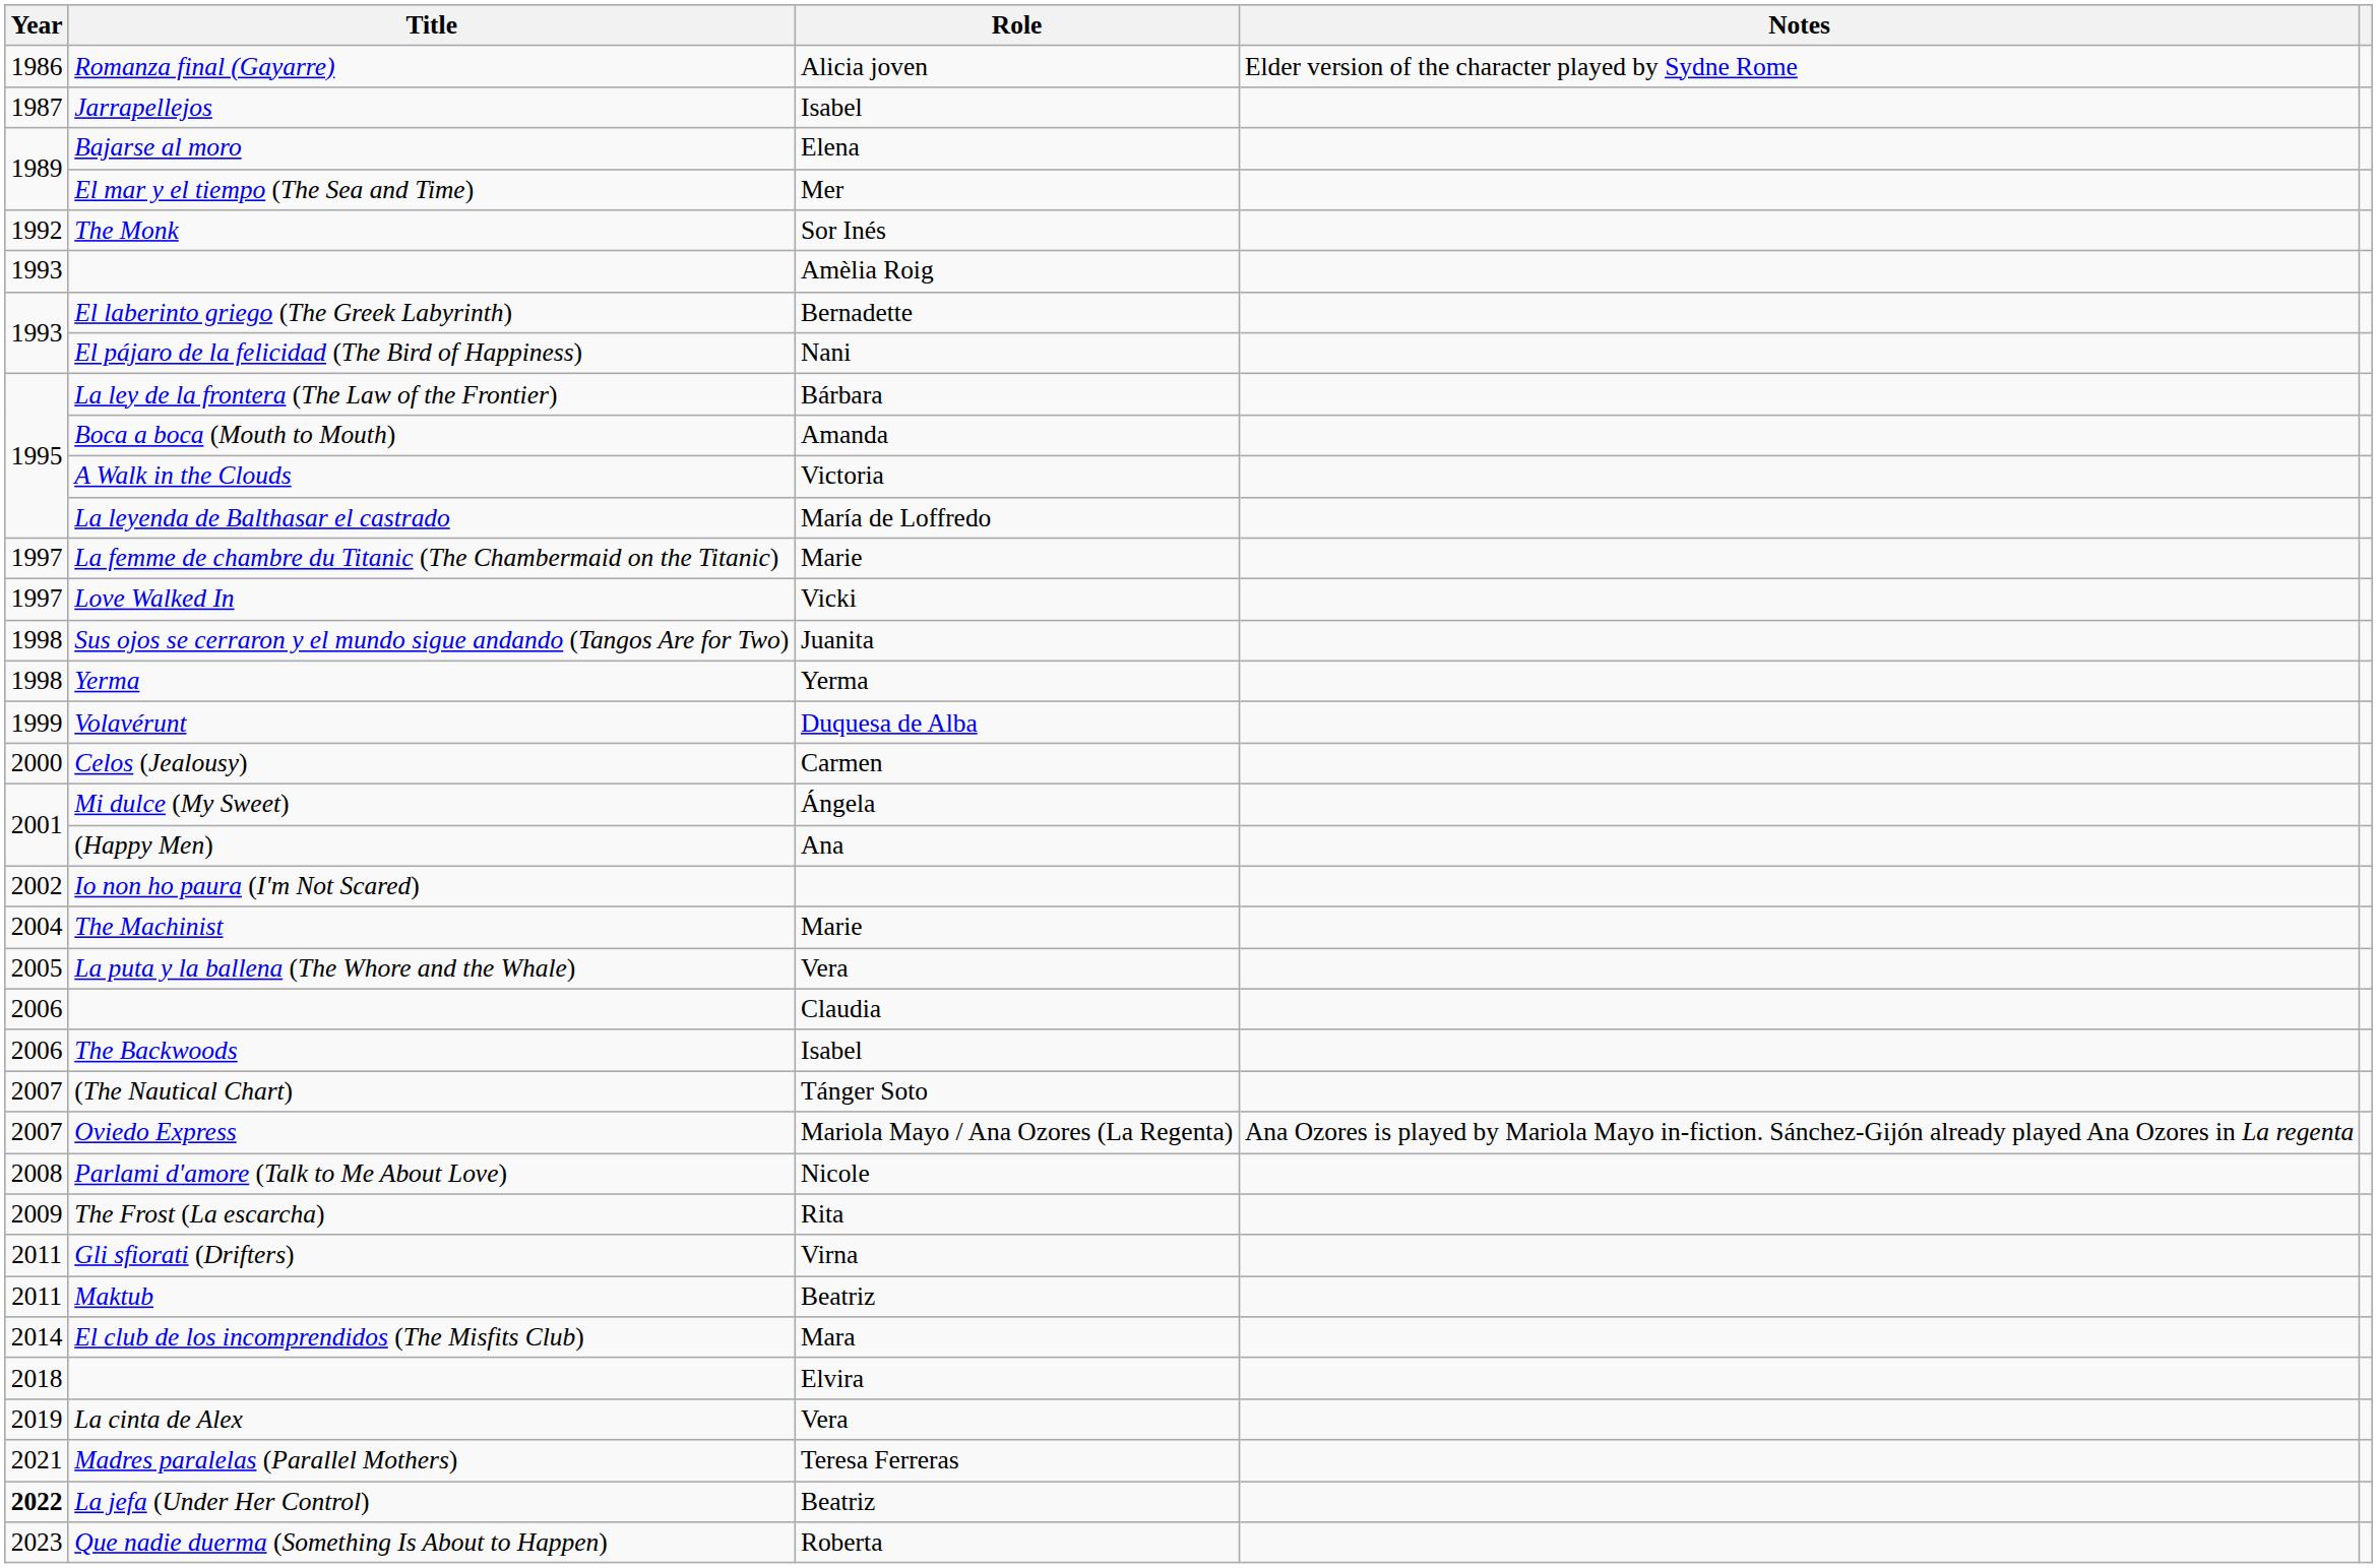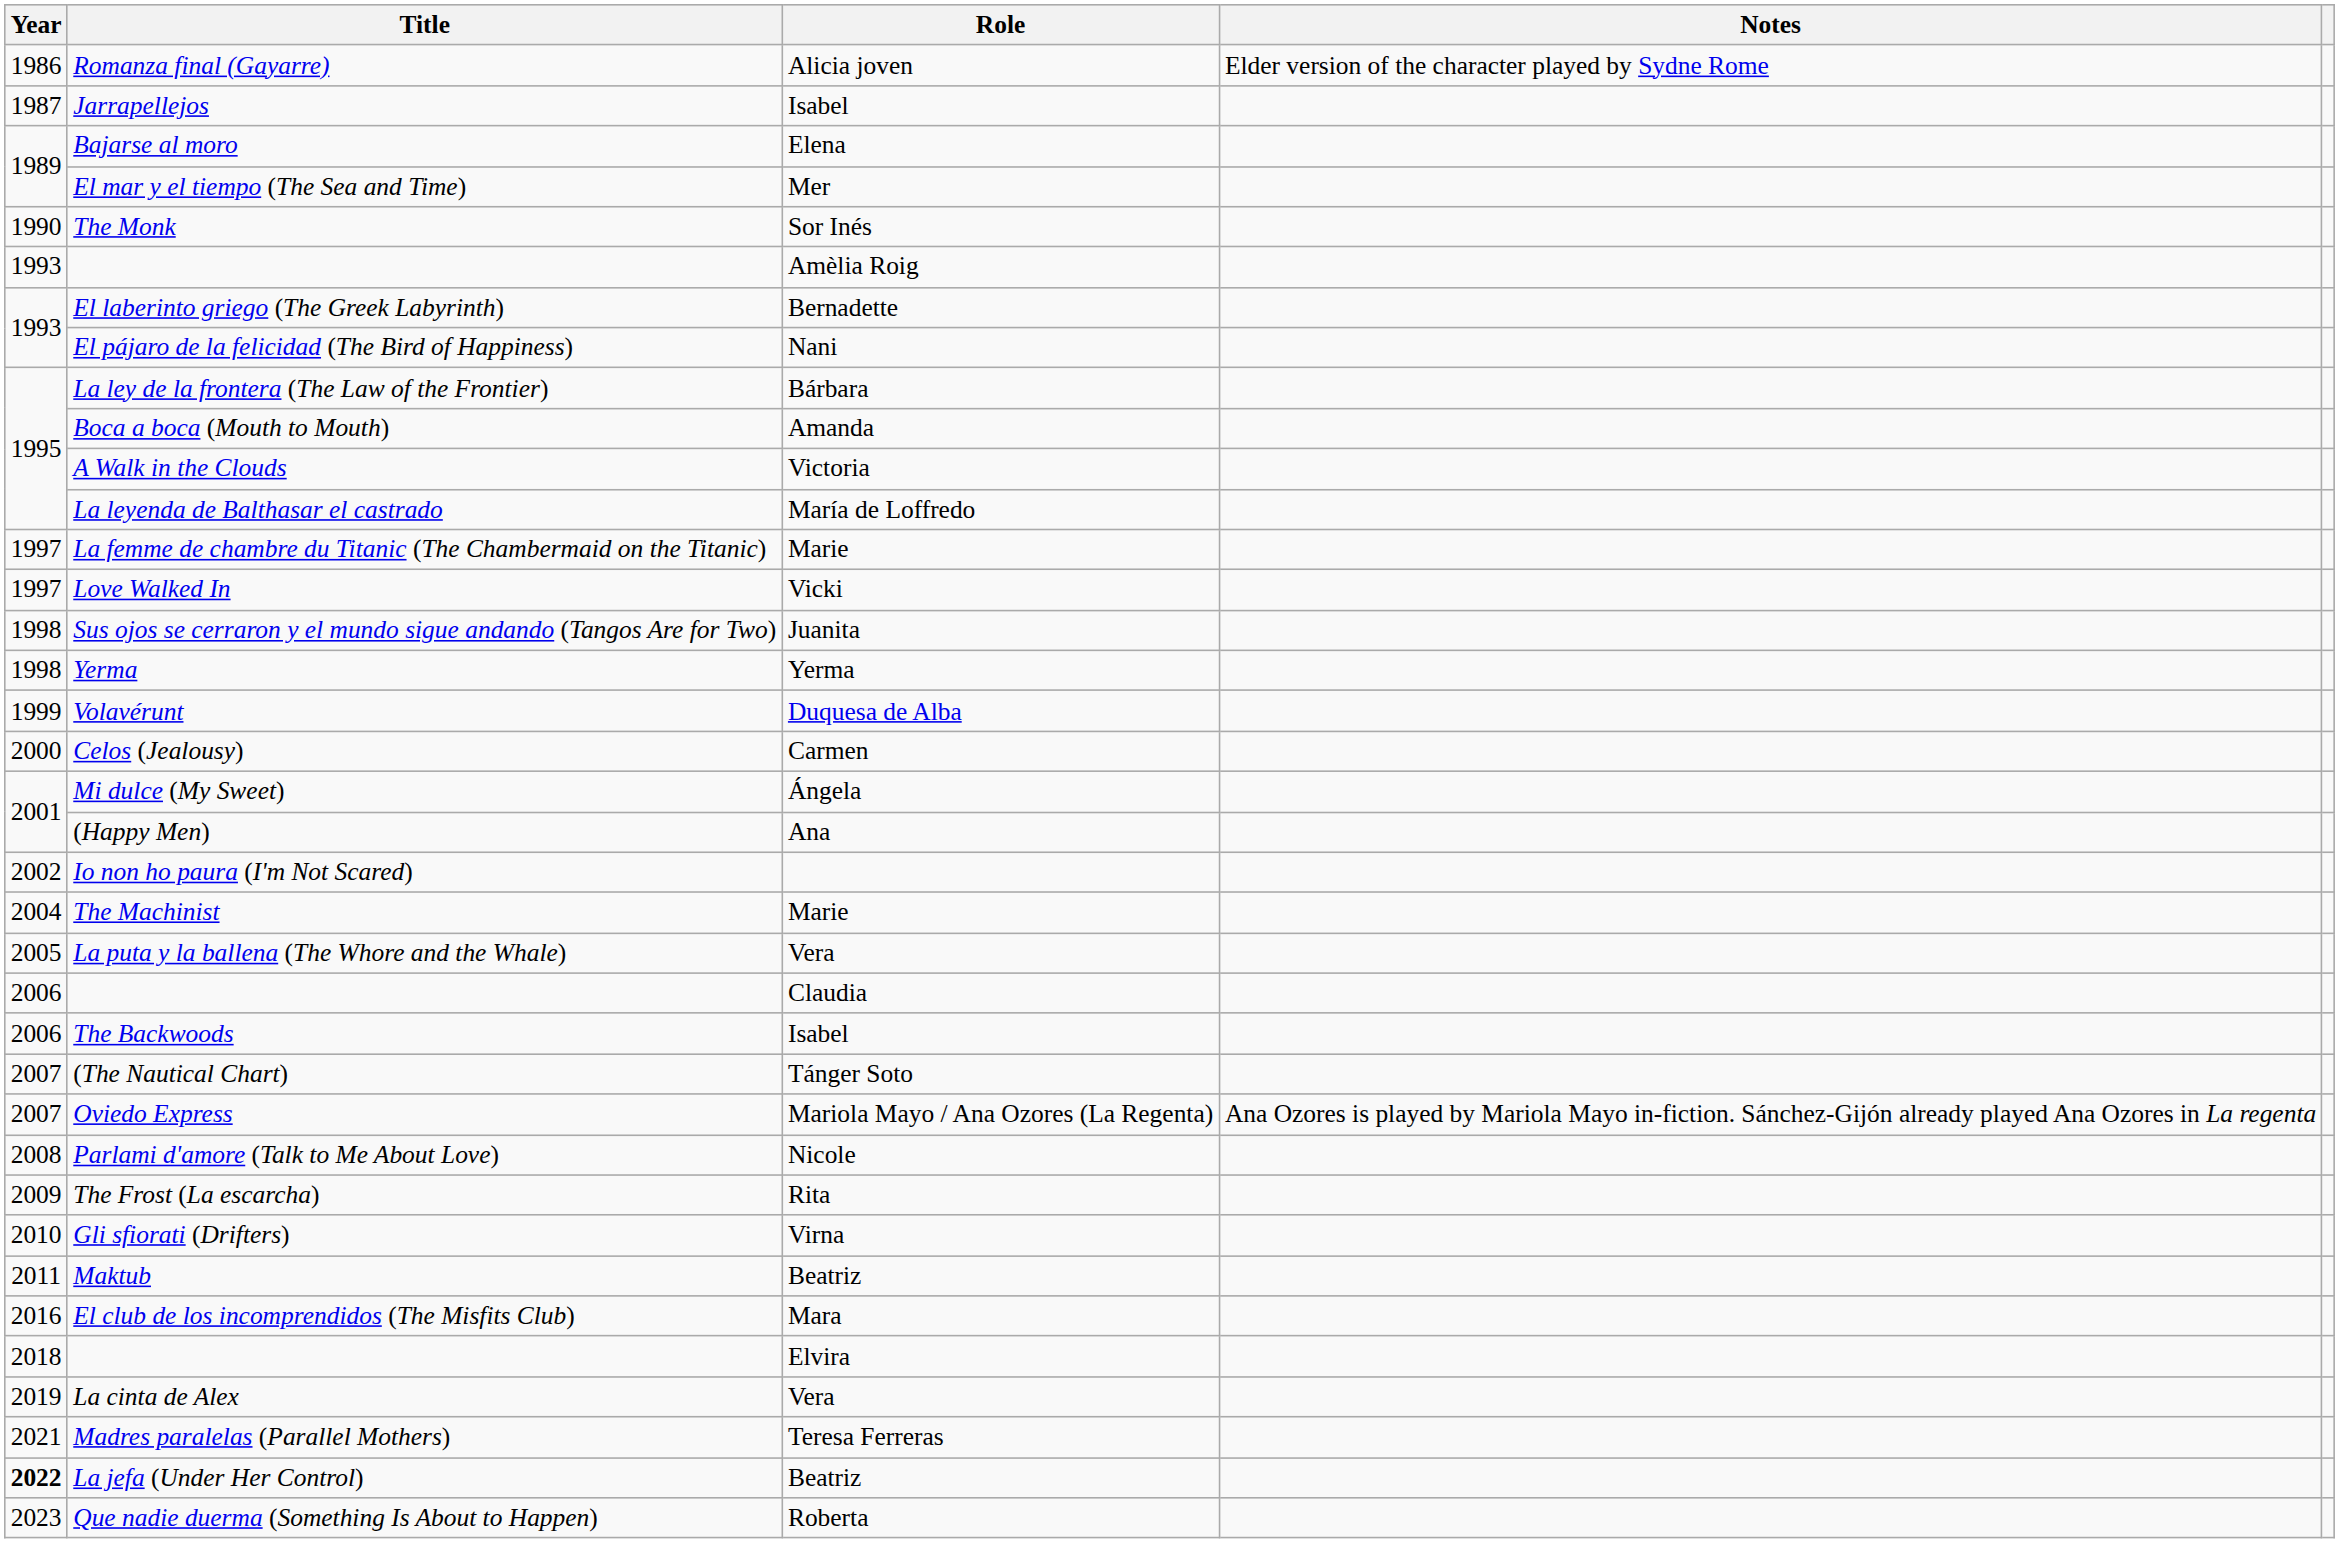The Monk | Year: 1992 -> 1990
Gli sfiorati (Drifters) | Year: 2011 -> 2010
El club de los incomprendidos (The Misfits Club) | Year: 2014 -> 2016
